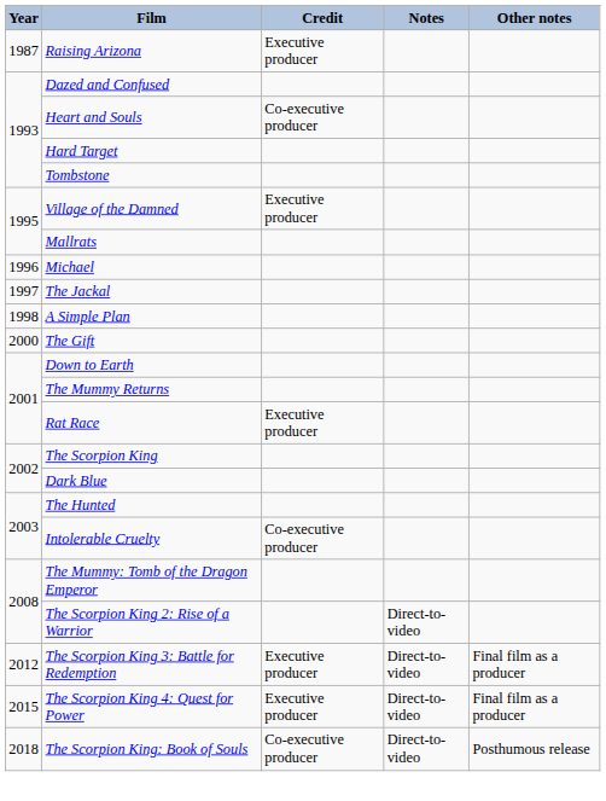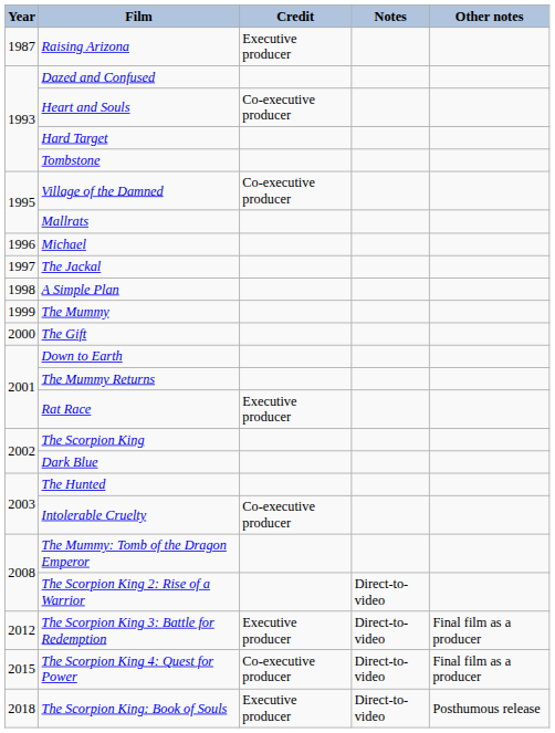Village of the Damned | Credit: Executive producer -> Co-executive producer
+ row: 1999 | The Mummy
The Scorpion King 4: Quest for Power | Credit: Executive producer -> Co-executive producer
The Scorpion King: Book of Souls | Credit: Co-executive producer -> Executive producer
